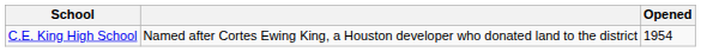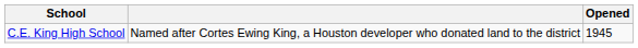C.E. King High School | Opened: 1954 -> 1945
